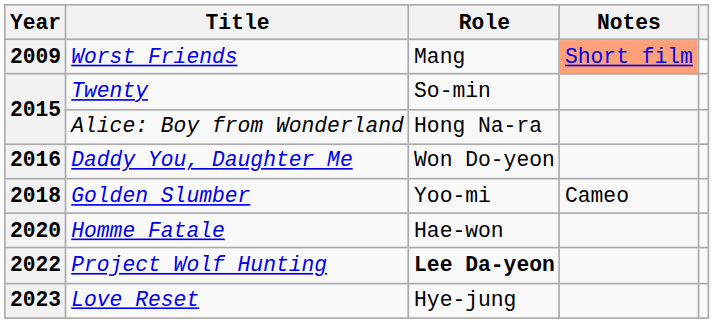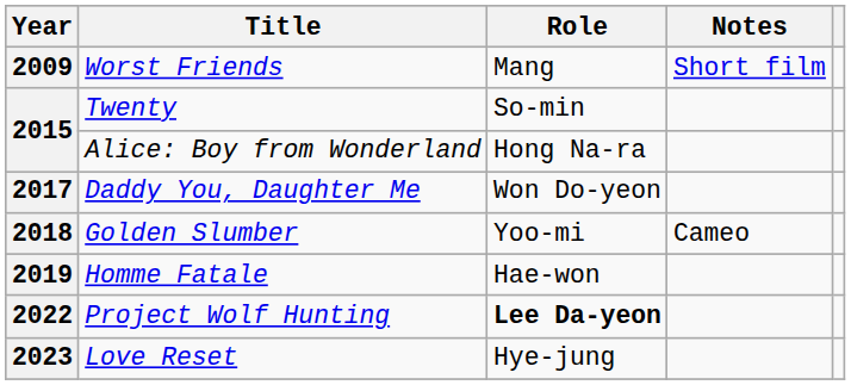Worst Friends | Notes: lightsalmon background -> no background
Daddy You, Daughter Me | Year: 2016 -> 2017
Homme Fatale | Year: 2020 -> 2019
